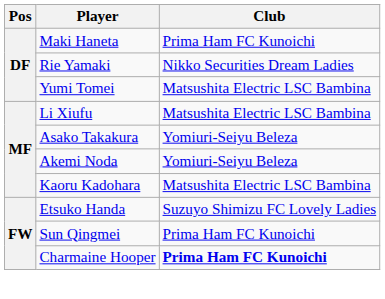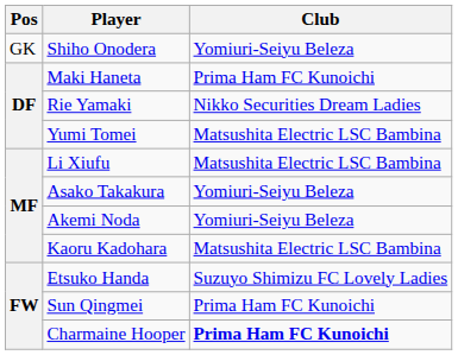+ row: GK | Shiho Onodera | Yomiuri-Seiyu Beleza
